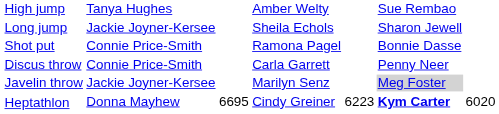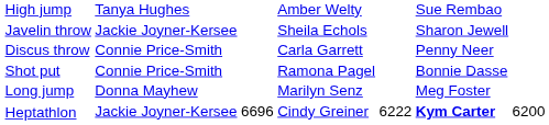Sheila Echols | column 1: Long jump -> Javelin throw
rows swapped: Ramona Pagel <-> Carla Garrett
Marilyn Senz | column 1: Javelin throw -> Long jump
Marilyn Senz | column 2: Jackie Joyner-Kersee -> Donna Mayhew
Marilyn Senz | column 6: lightgrey background -> no background
Cindy Greiner | column 2: Donna Mayhew -> Jackie Joyner-Kersee
Cindy Greiner | column 3: 6695 -> 6696
Cindy Greiner | column 5: 6223 -> 6222
Cindy Greiner | column 7: 6020 -> 6200
